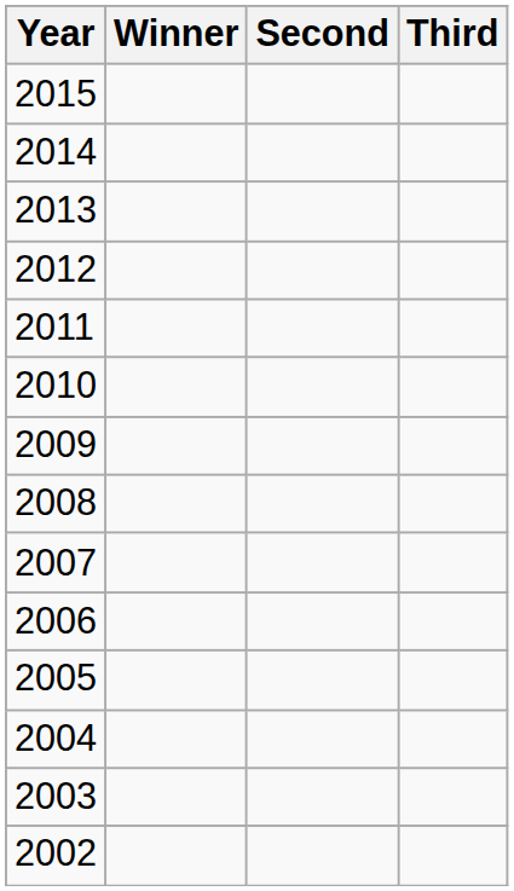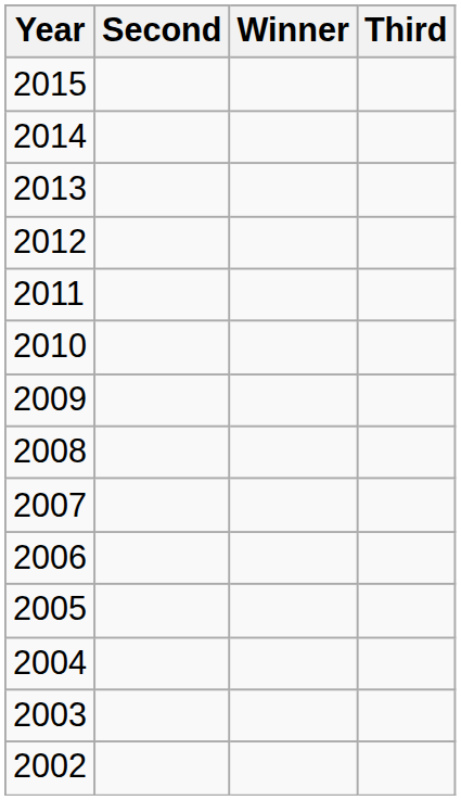columns swapped: Winner <-> Second
